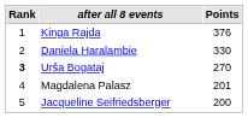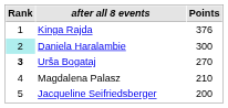Daniela Haralambie | Rank: no background -> paleturquoise background
Daniela Haralambie | Points: 330 -> 300
Magdalena Palasz | Points: 201 -> 210
